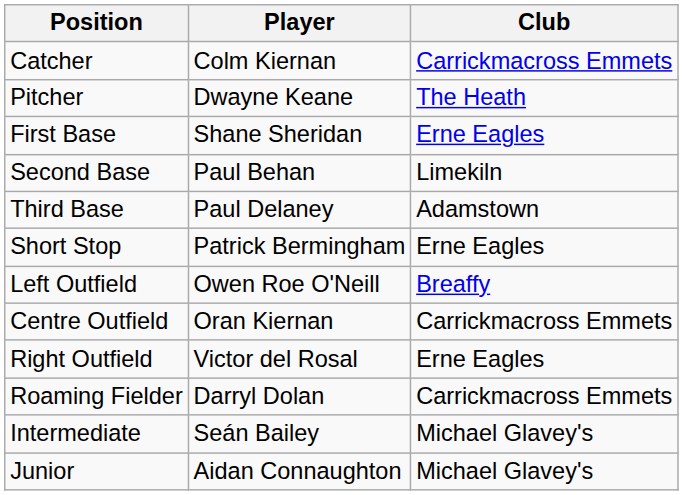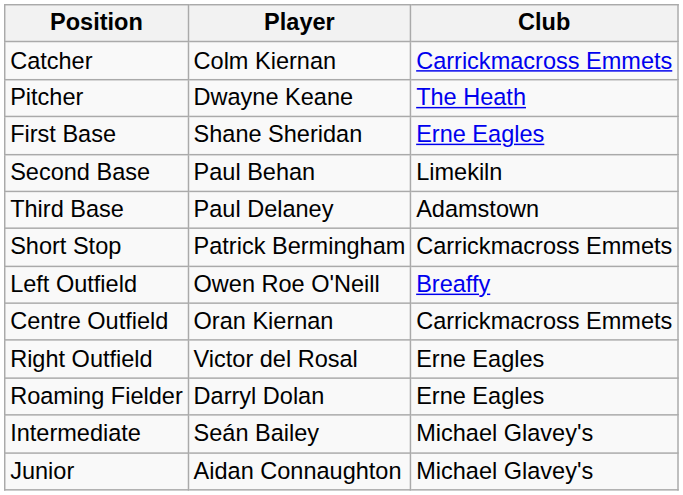Short Stop | Club: Erne Eagles -> Carrickmacross Emmets
Roaming Fielder | Club: Carrickmacross Emmets -> Erne Eagles
